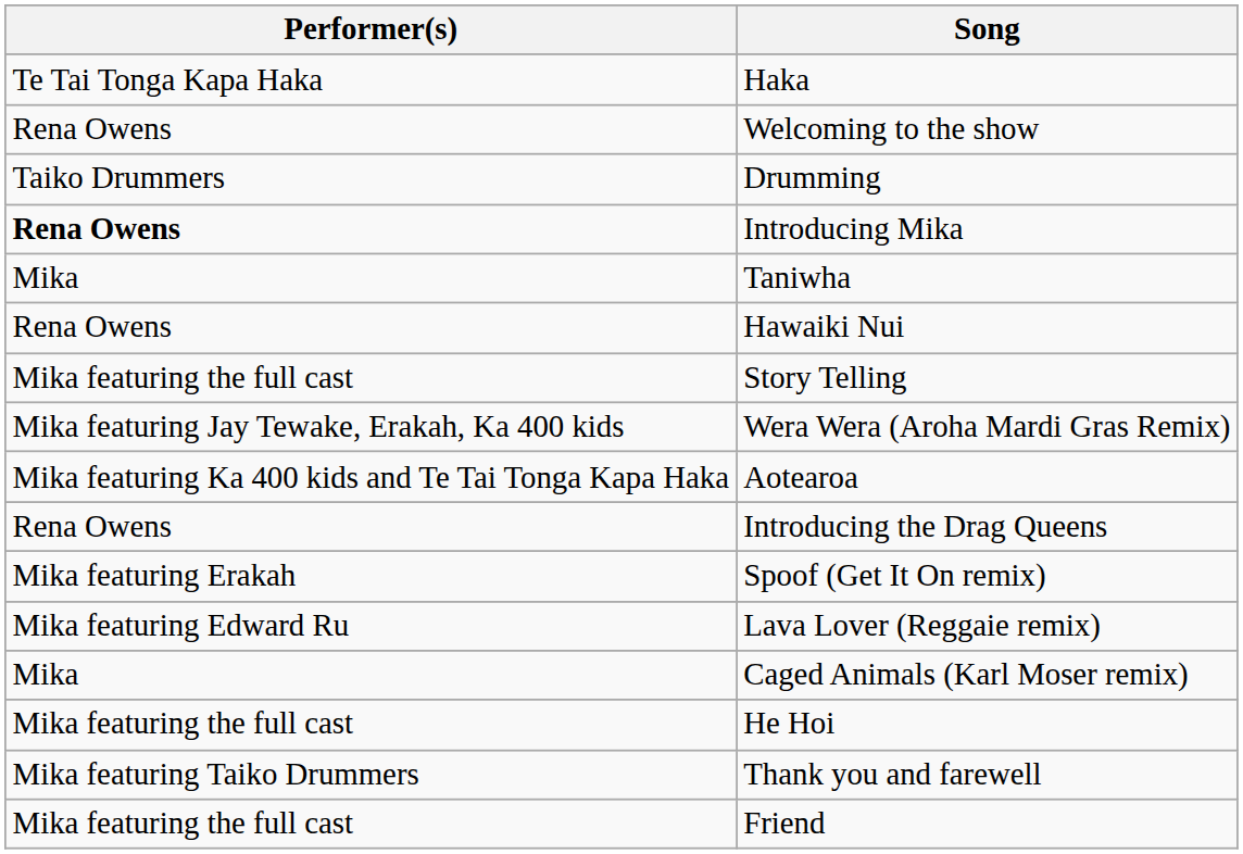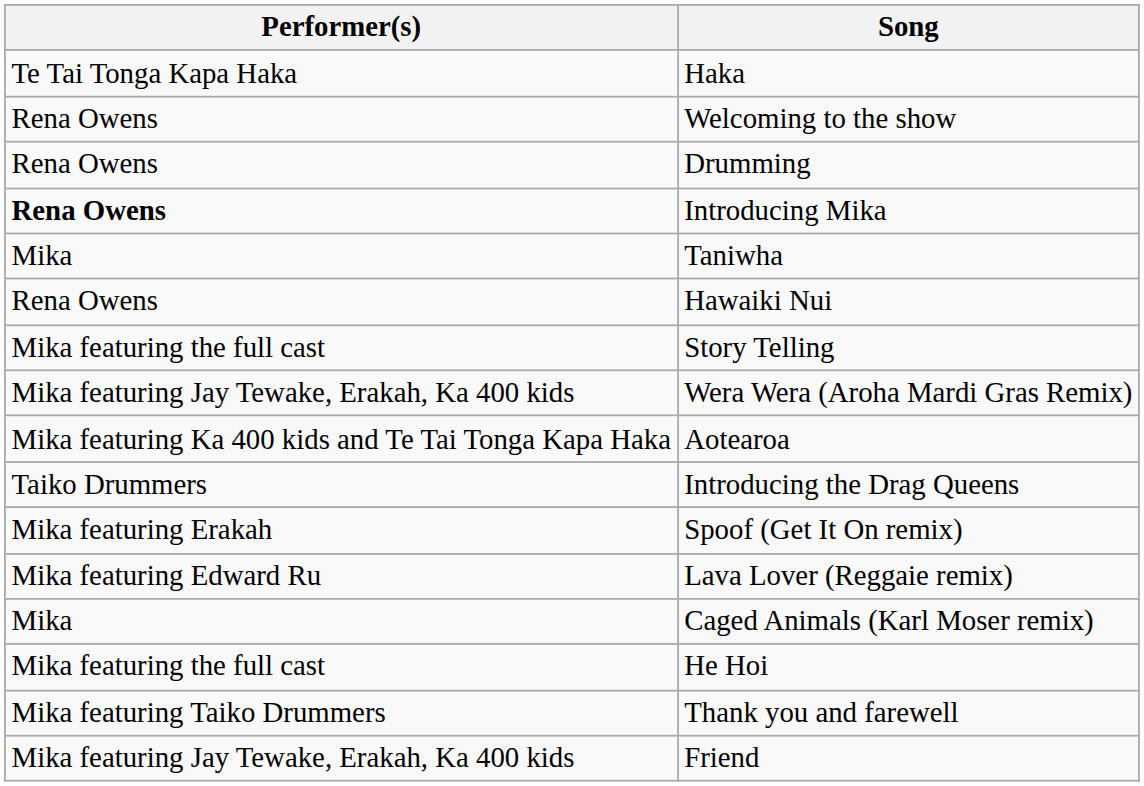Drumming | Performer(s): Taiko Drummers -> Rena Owens
Introducing the Drag Queens | Performer(s): Rena Owens -> Taiko Drummers
Friend | Performer(s): Mika featuring the full cast -> Mika featuring Jay Tewake, Erakah, Ka 400 kids
